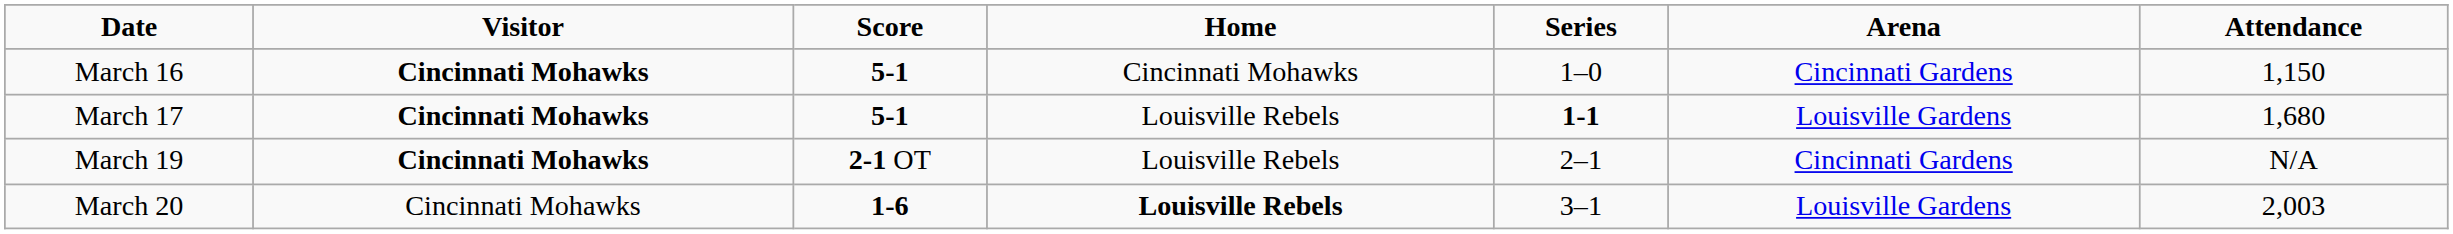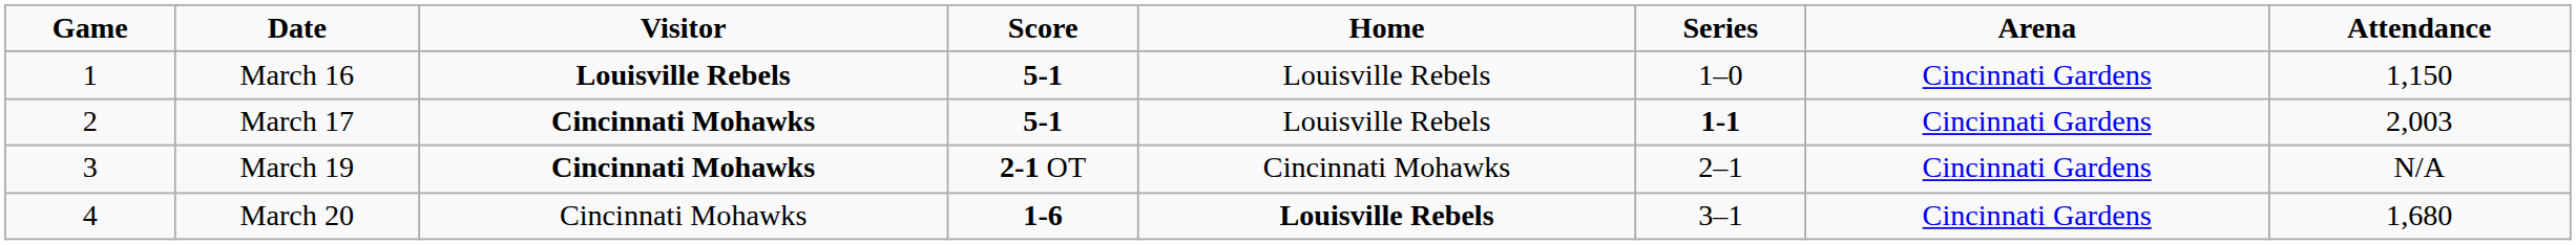+ column: Game | 1 | 2 | 3 | 4
March 16 | Visitor: Cincinnati Mohawks -> Louisville Rebels
March 16 | Home: Cincinnati Mohawks -> Louisville Rebels
March 17 | Arena: Louisville Gardens -> Cincinnati Gardens
March 17 | Attendance: 1,680 -> 2,003
March 19 | Home: Louisville Rebels -> Cincinnati Mohawks
March 20 | Arena: Louisville Gardens -> Cincinnati Gardens
March 20 | Attendance: 2,003 -> 1,680
